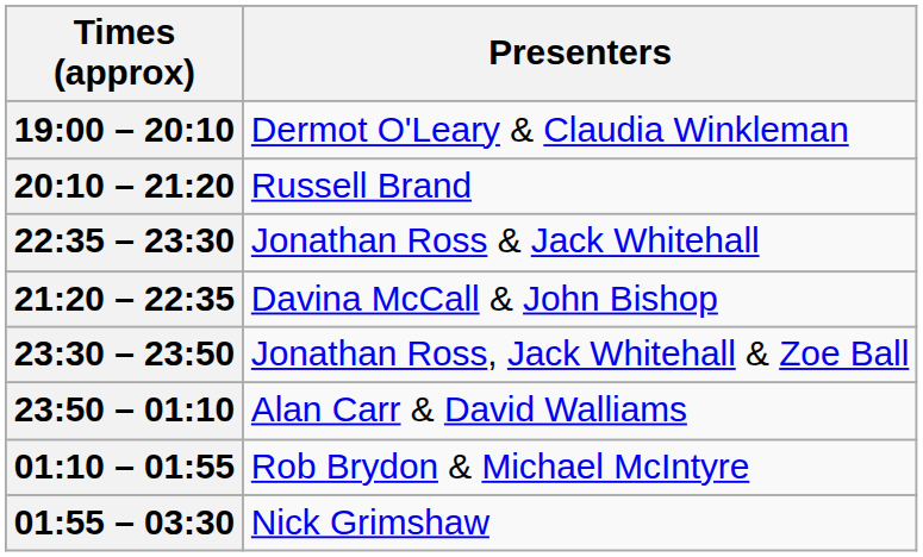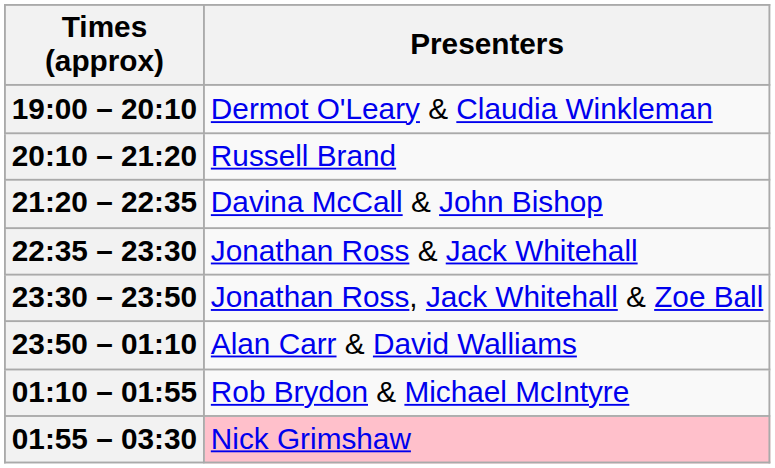rows swapped: 21:20 – 22:35 <-> 22:35 – 23:30
01:55 – 03:30 | Presenters: no background -> pink background
